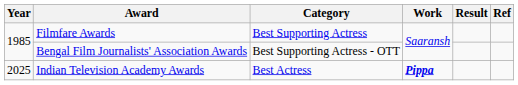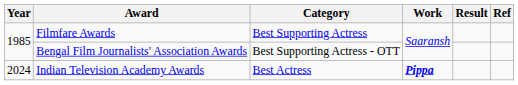Indian Television Academy Awards | Year: 2025 -> 2024
